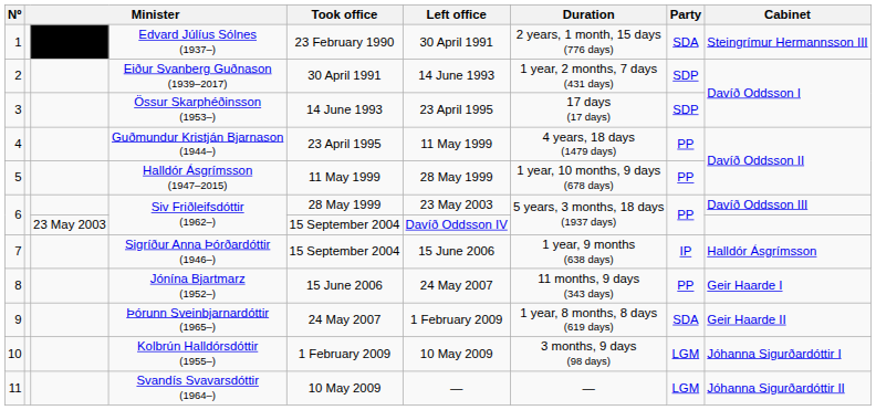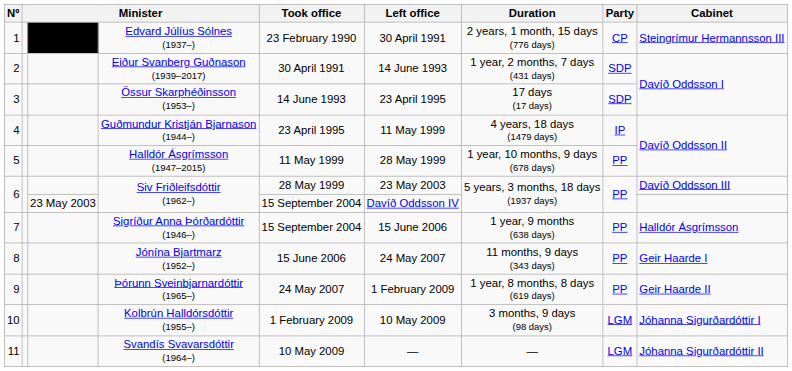Edvard Júlíus Sólnes (1937–) | Party: SDA -> CP
Guðmundur Kristján Bjarnason (1944–) | Party: PP -> IP
Sigríður Anna Þórðardóttir (1946–) | Party: IP -> PP
Þórunn Sveinbjarnardóttir (1965–) | Party: SDA -> PP
